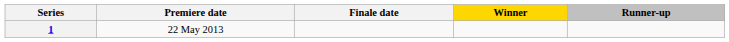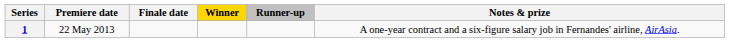+ column: Notes & prize | A one-year contract and a six-figure salary job in Fernandes' airline, AirAsia.
